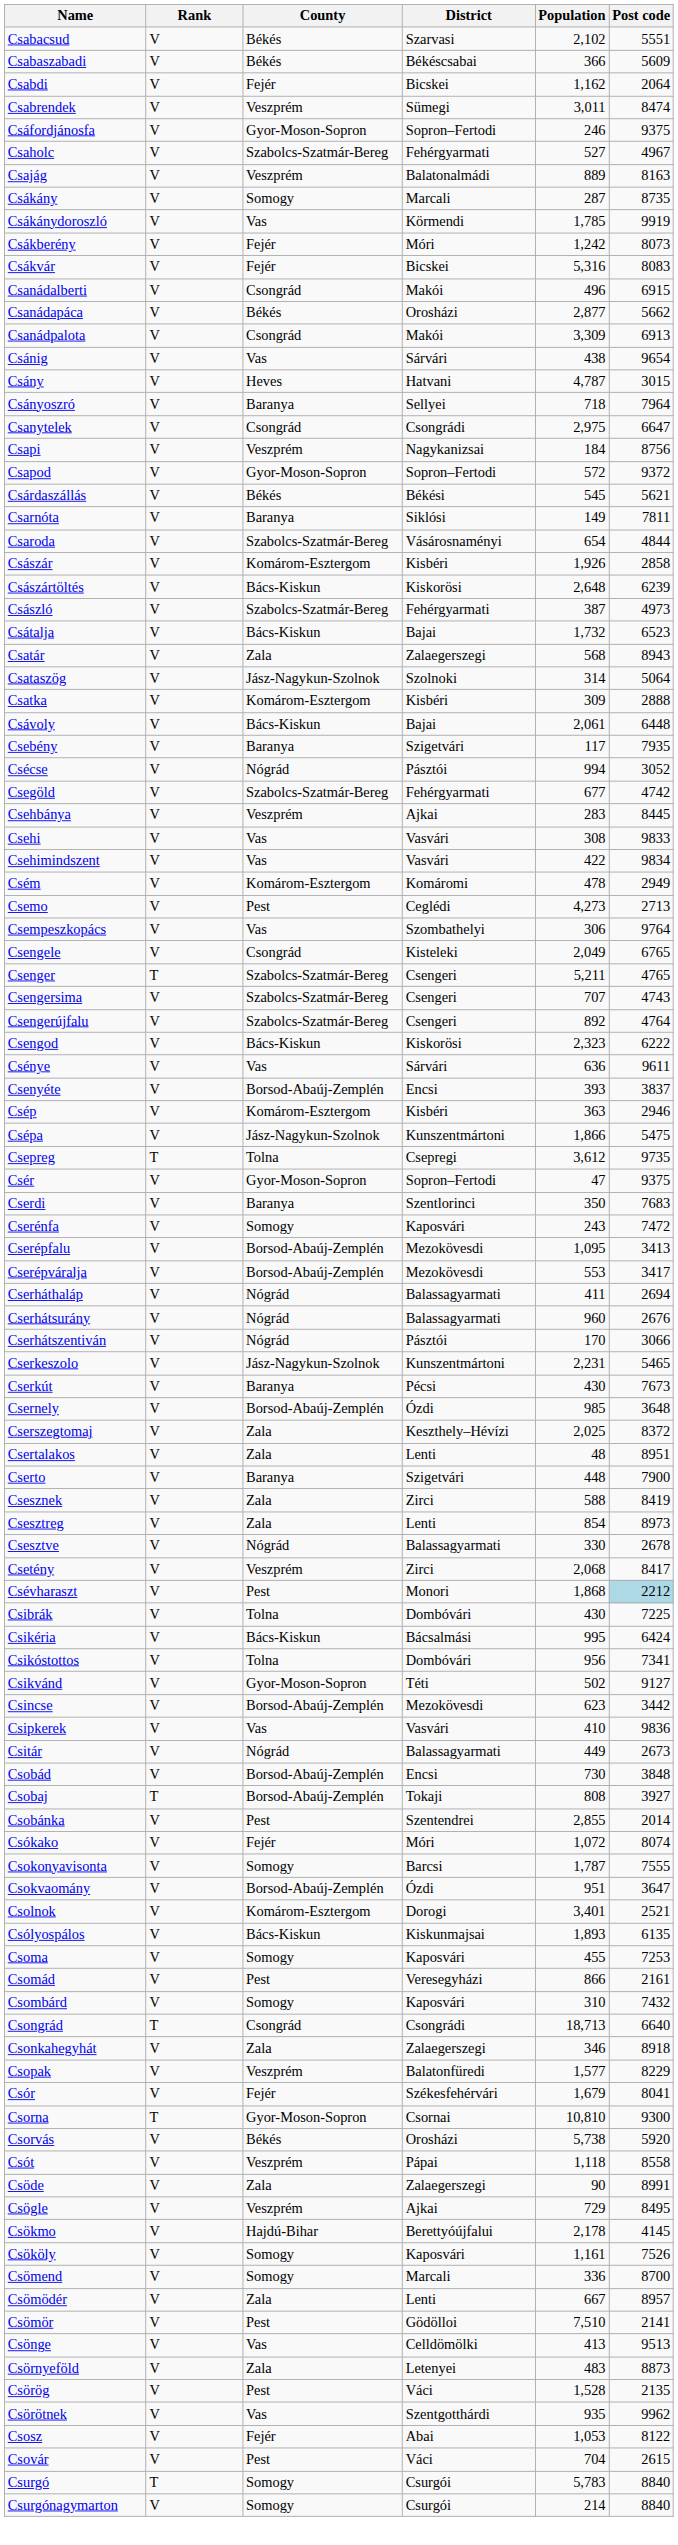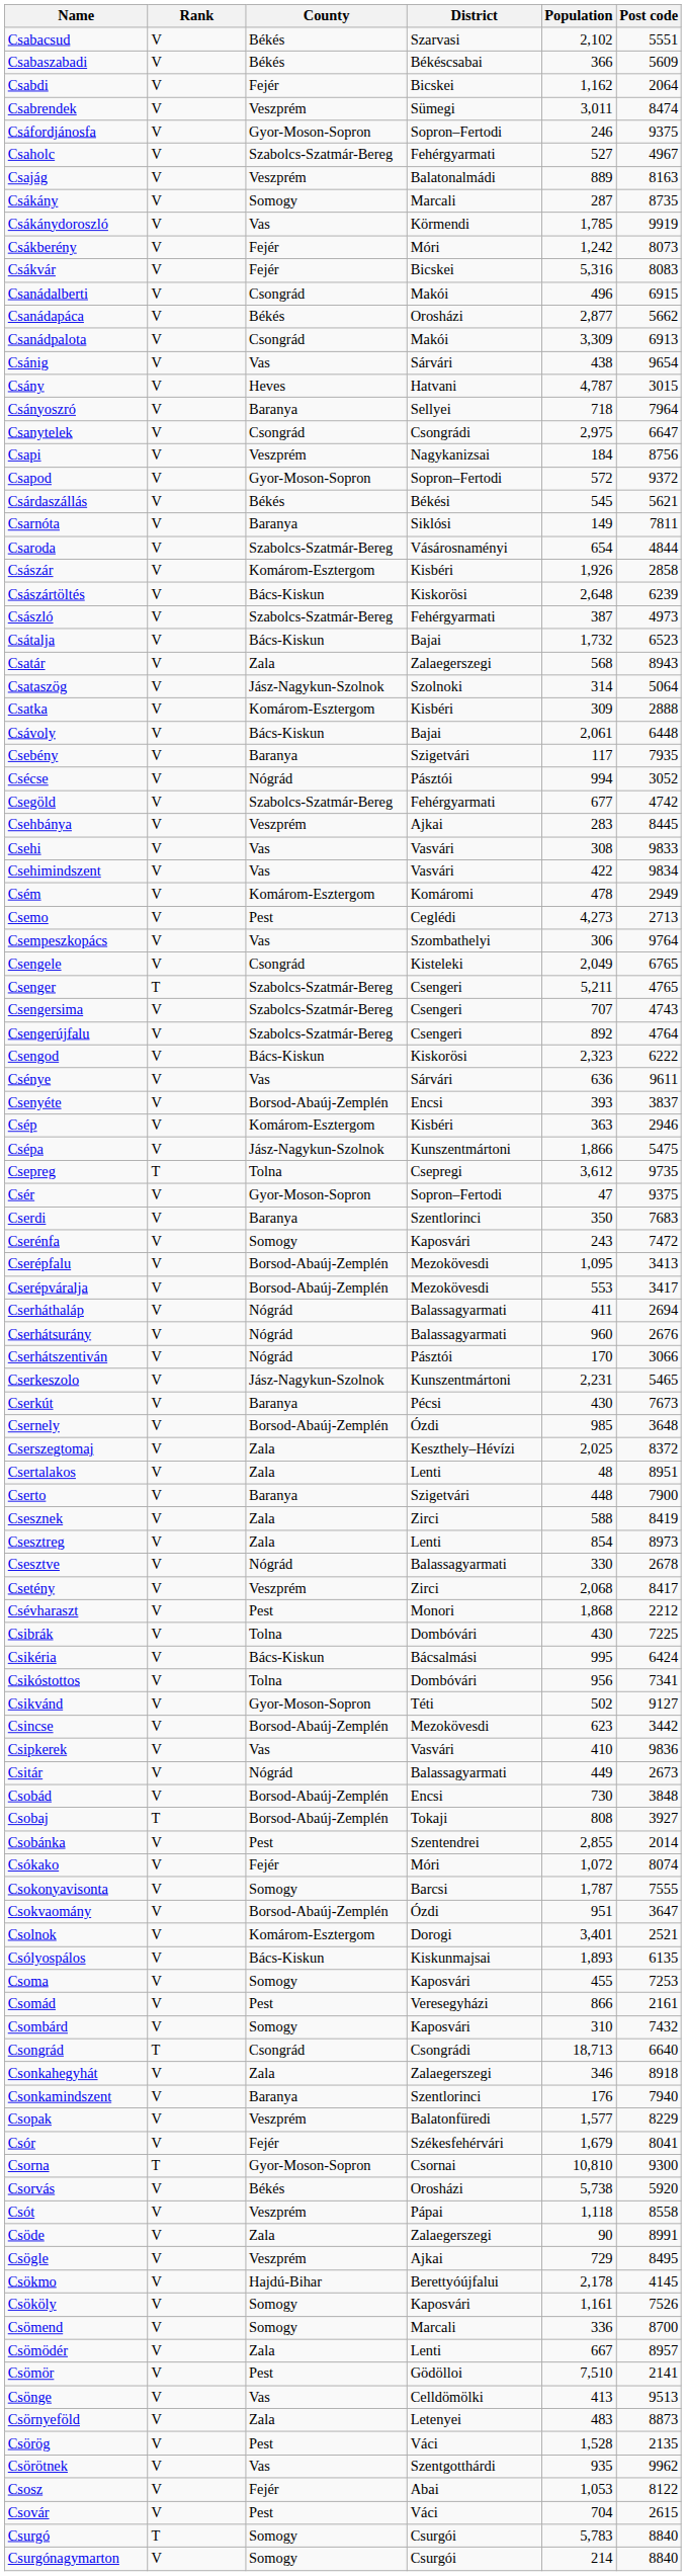Csévharaszt | Post code: lightblue background -> no background
+ row: Csonkamindszent | V | Baranya | Szentlorinci | 176 | 7940
